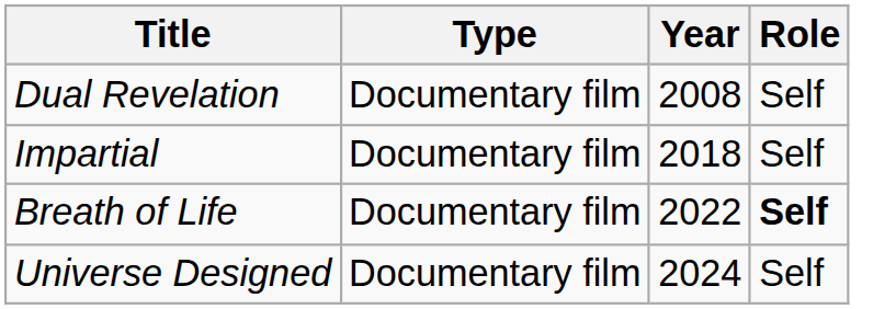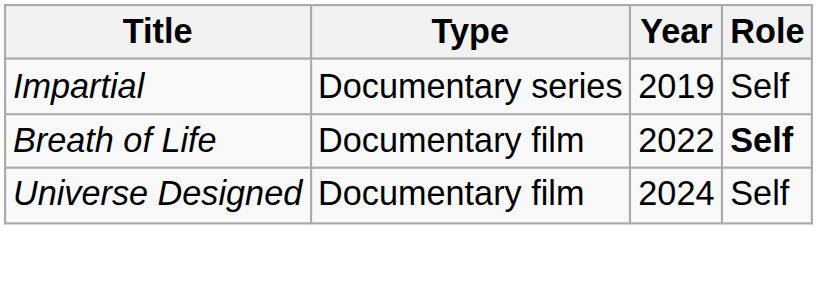- row: Dual Revelation | Documentary film | 2008 | Self
Impartial | Type: Documentary film -> Documentary series
Impartial | Year: 2018 -> 2019
